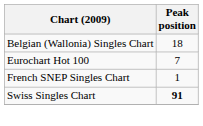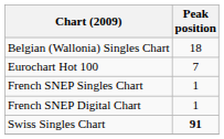+ row: French SNEP Digital Chart | 1
